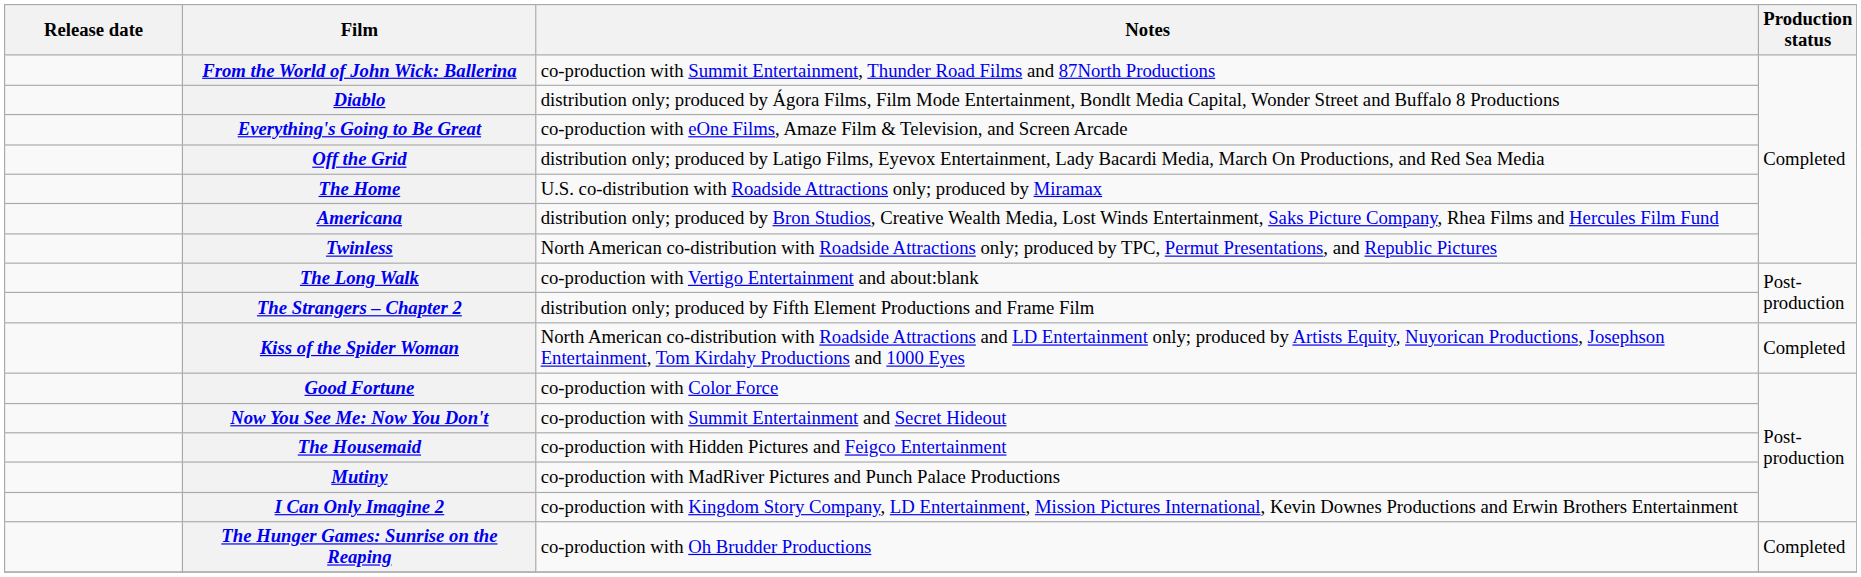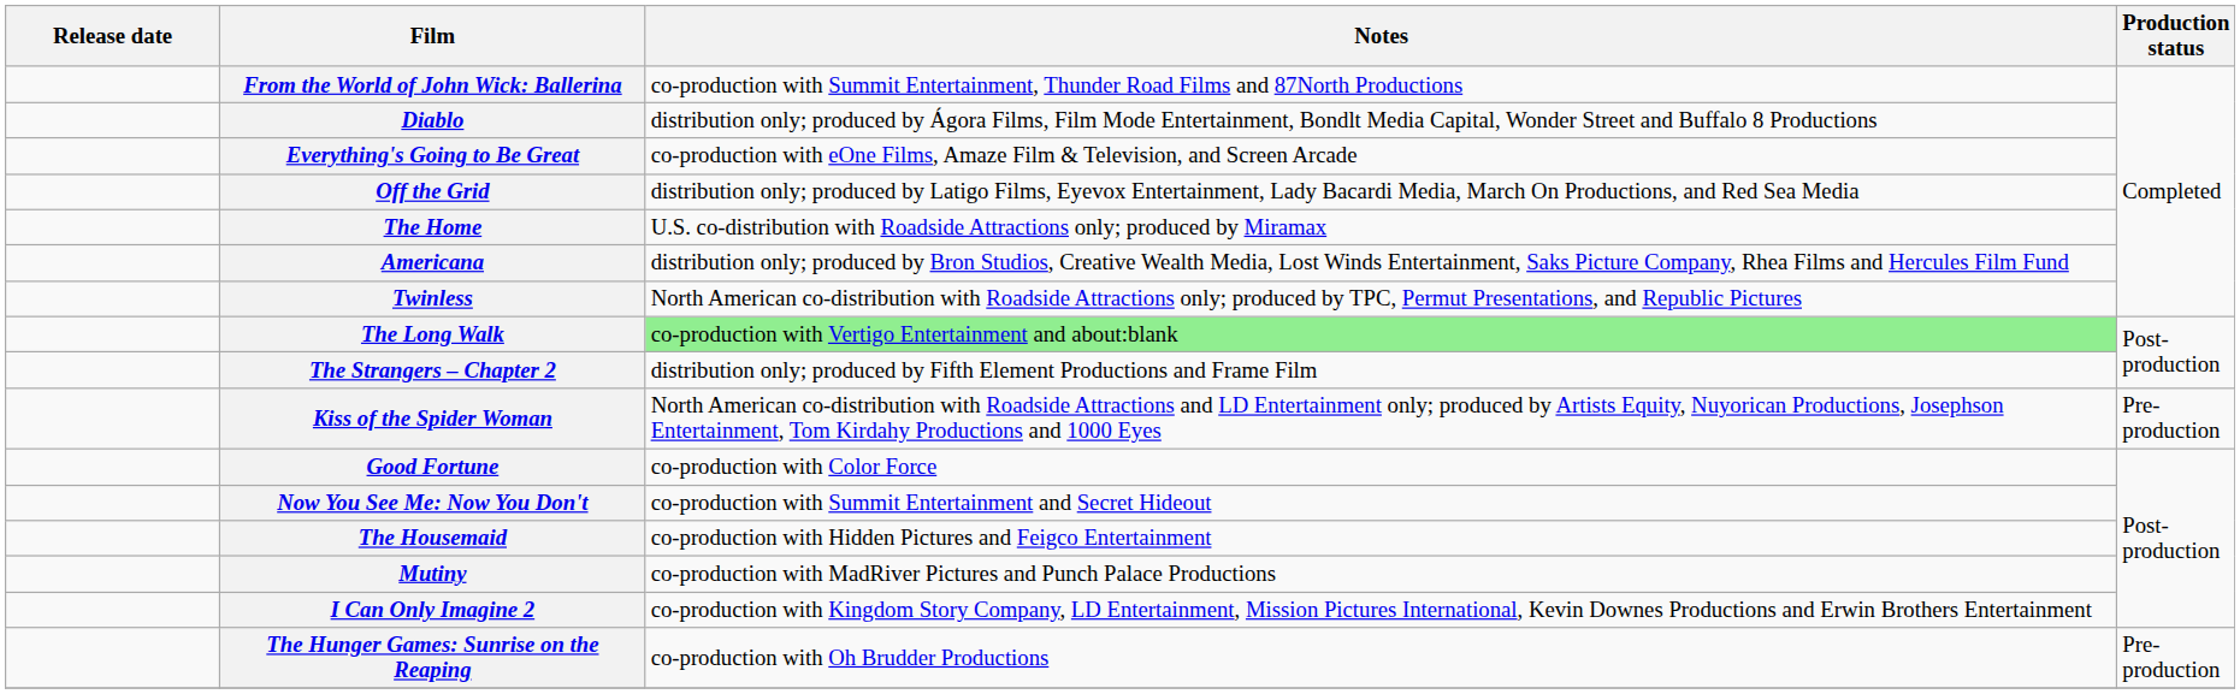The Long Walk | Notes: no background -> lightgreen background
Kiss of the Spider Woman | Production status: Completed -> Pre-production
The Hunger Games: Sunrise on the Reaping | Production status: Completed -> Pre-production
